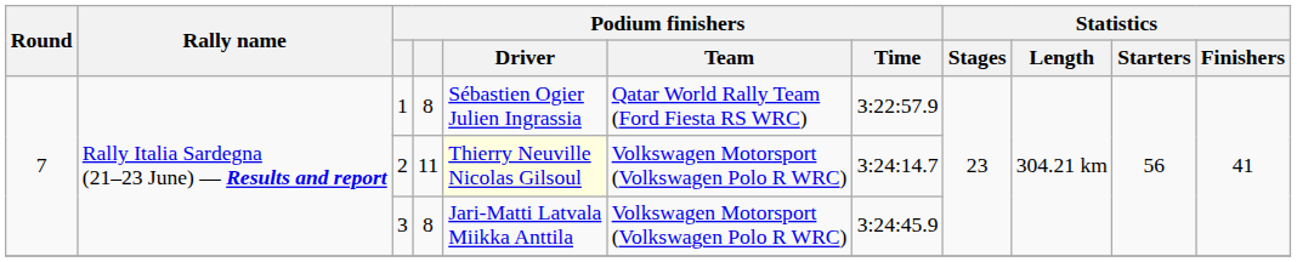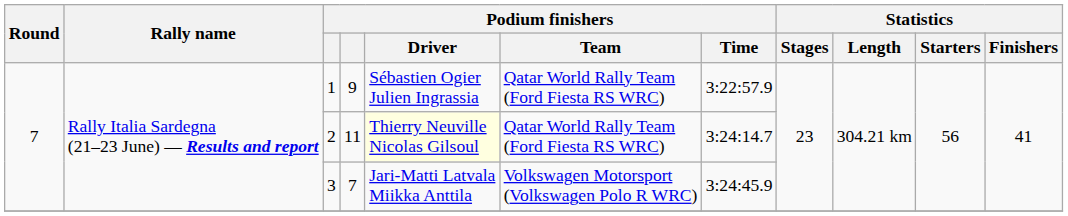1 | column 4: 8 -> 9
2 | Podium finishers / Team: Volkswagen Motorsport (Volkswagen Polo R WRC) -> Qatar World Rally Team (Ford Fiesta RS WRC)
3 | column 4: 8 -> 7
